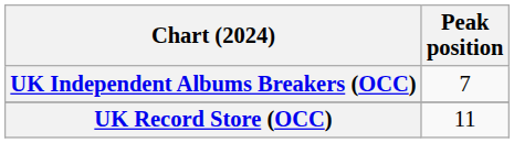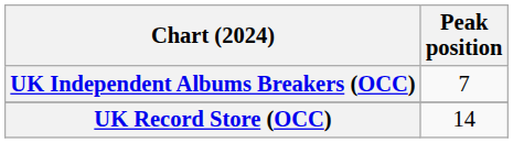UK Record Store (OCC) | Peak position: 11 -> 14
